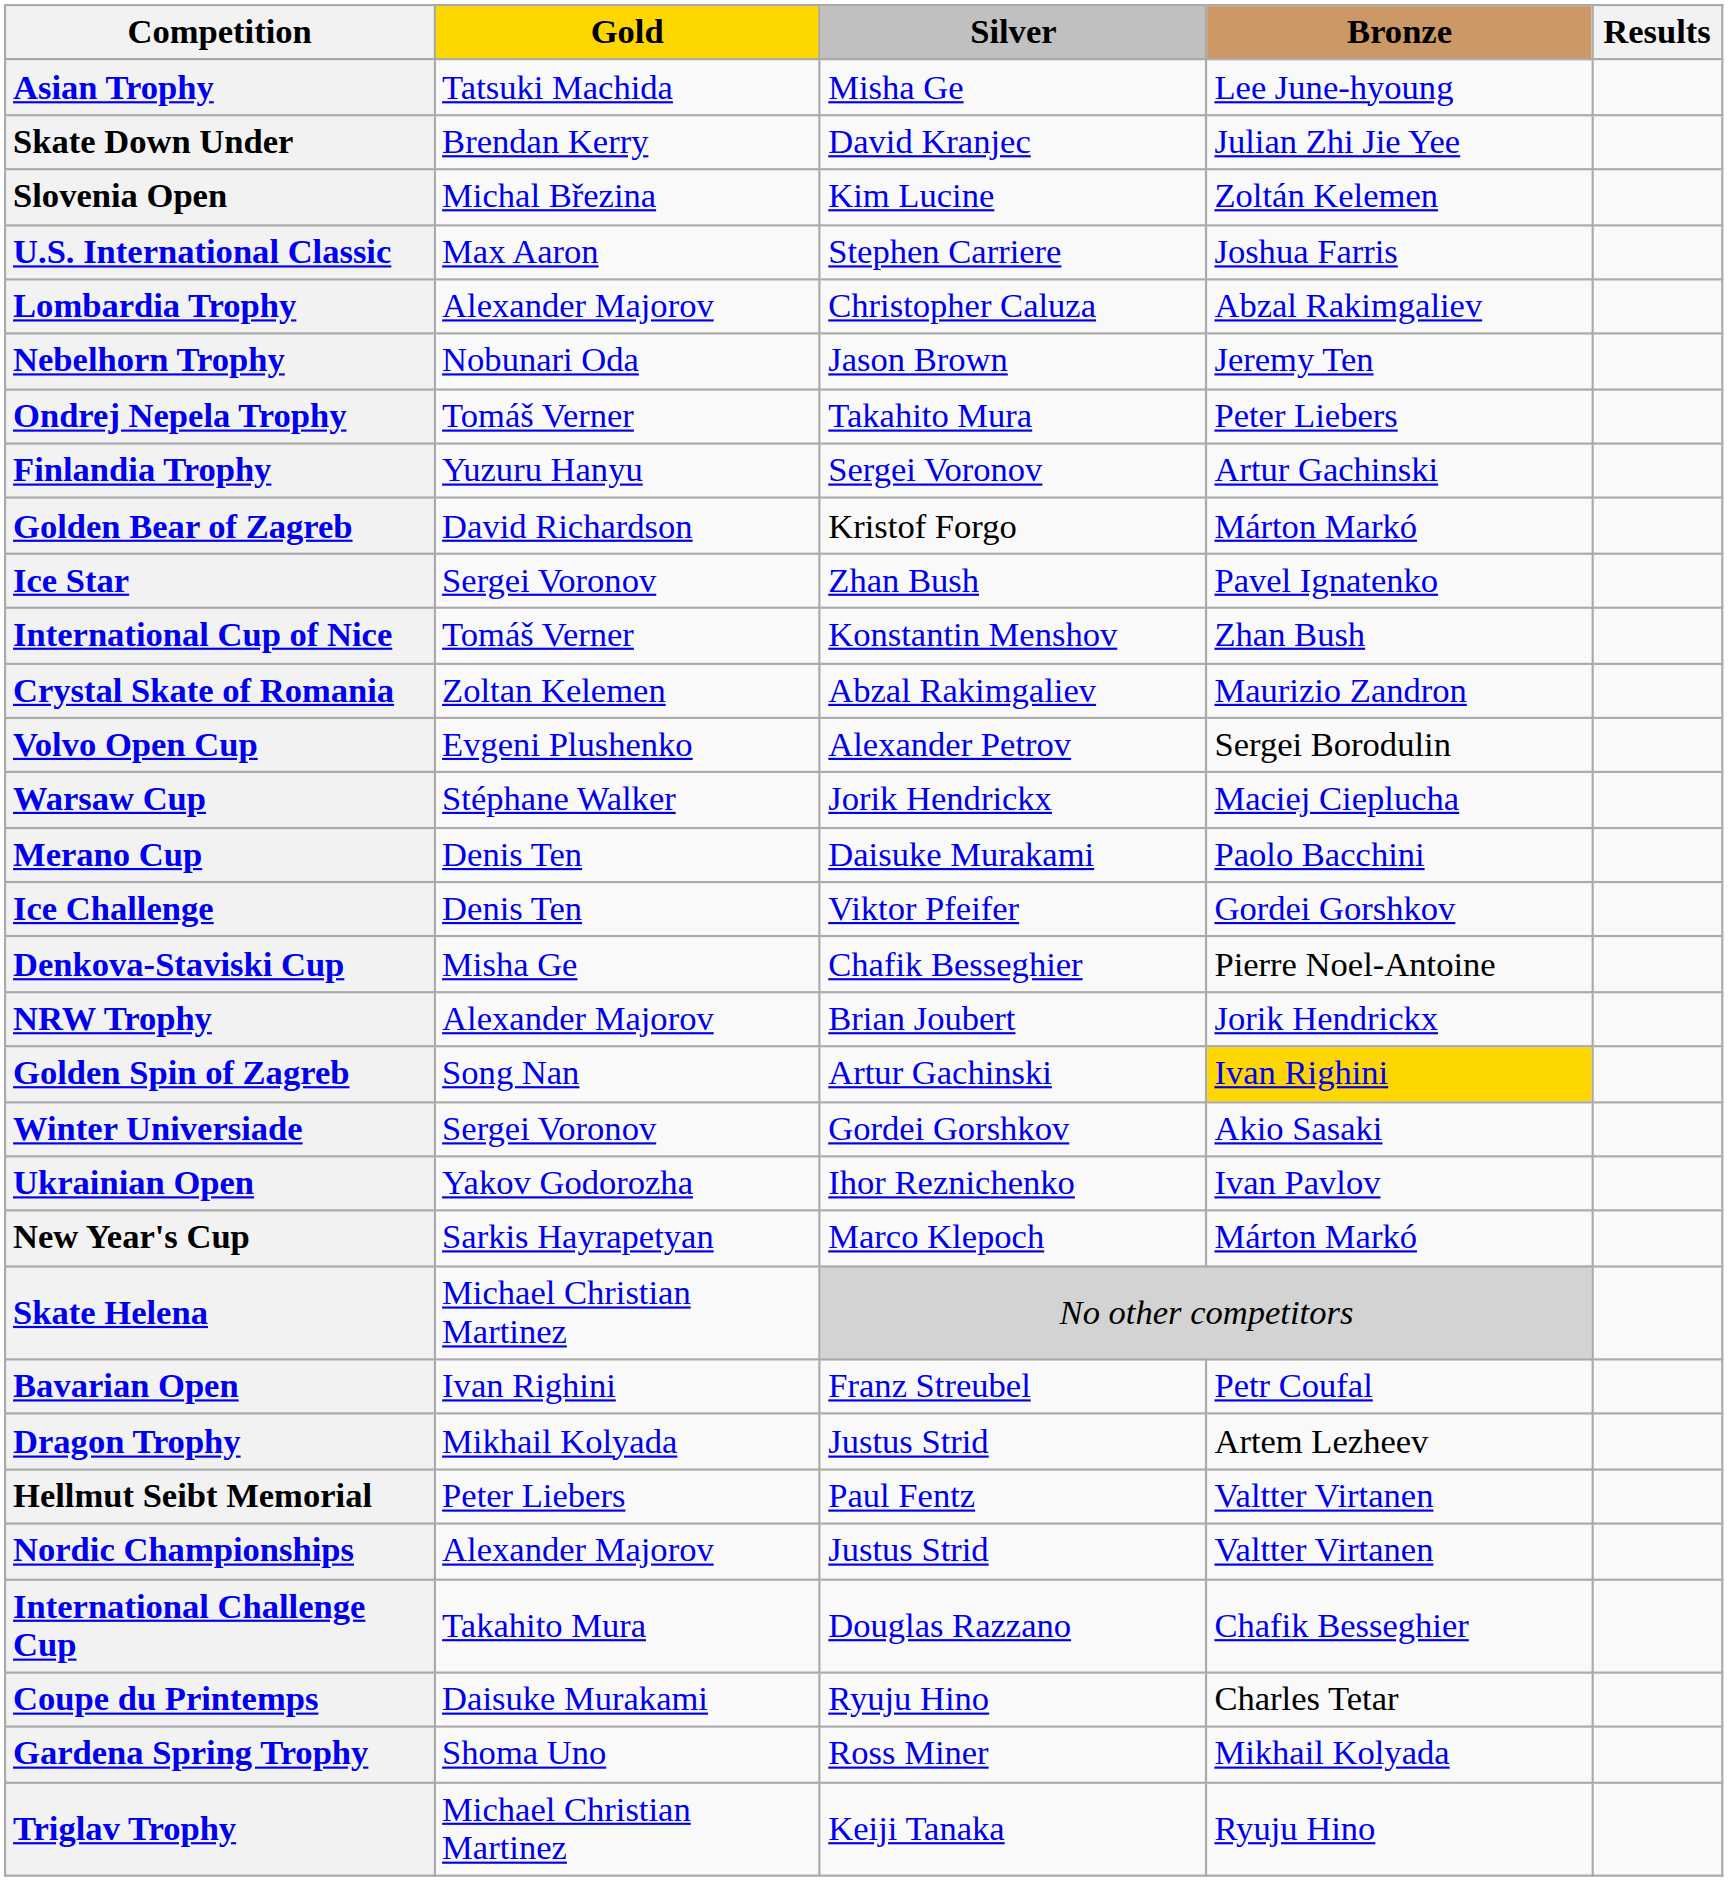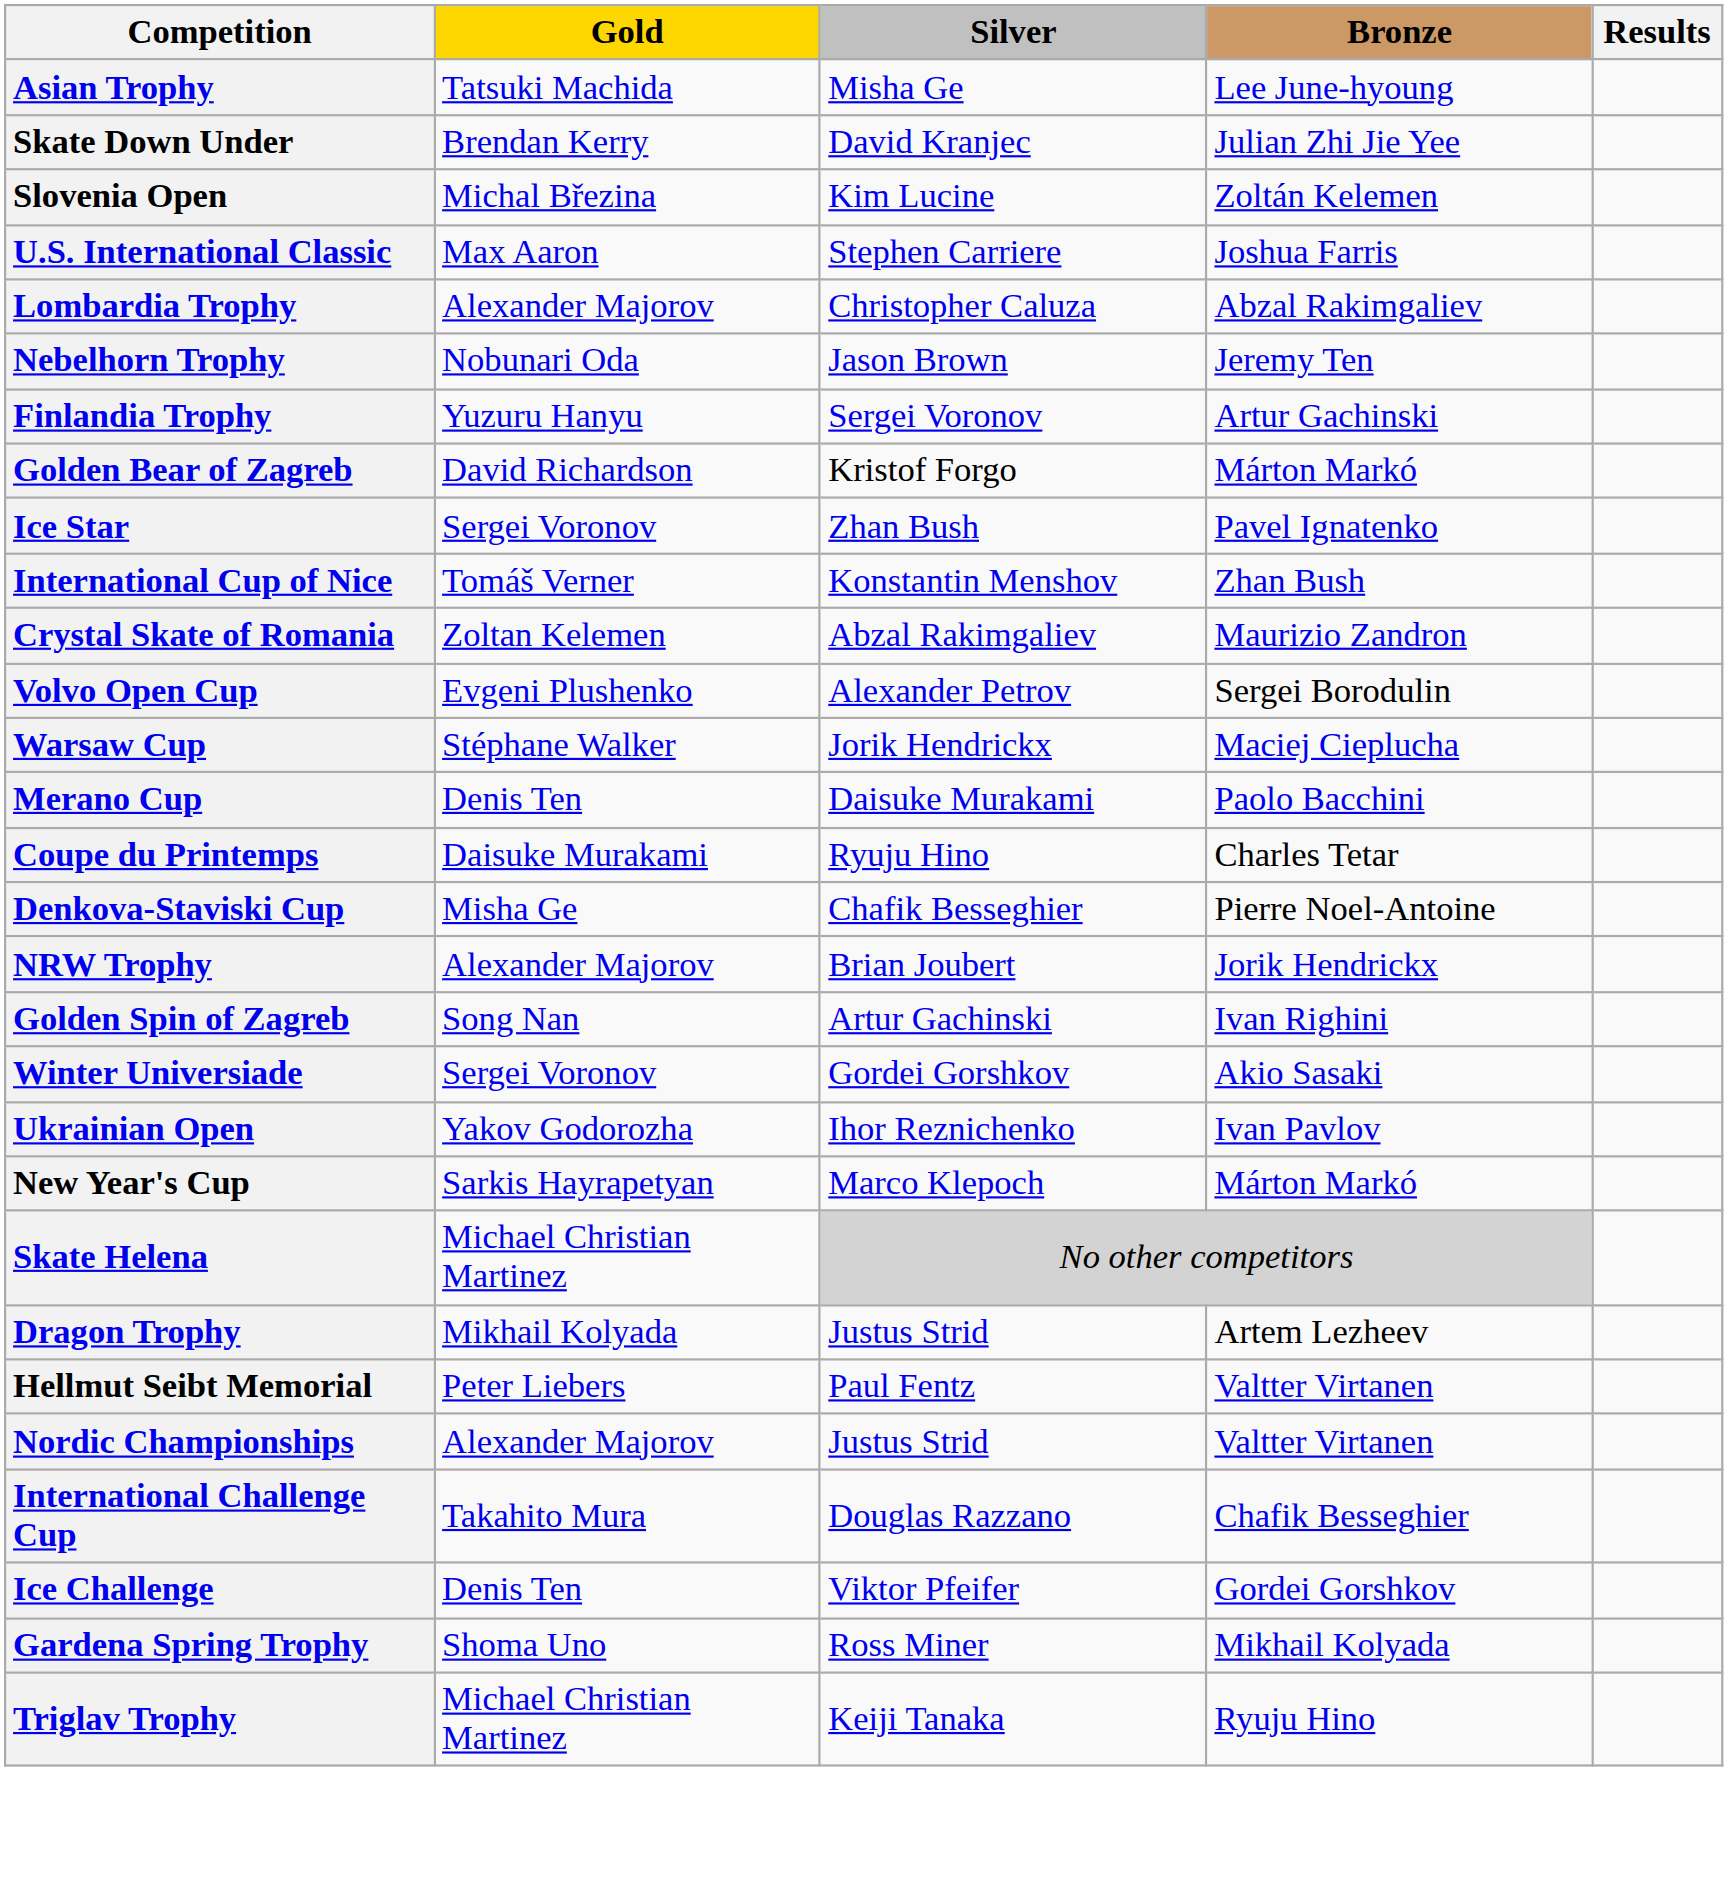- row: Ondrej Nepela Trophy | Tomáš Verner | Takahito Mura | Peter Liebers
rows swapped: Ice Challenge <-> Coupe du Printemps
Golden Spin of Zagreb | Bronze: gold background -> no background
- row: Bavarian Open | Ivan Righini | Franz Streubel | Petr Coufal
